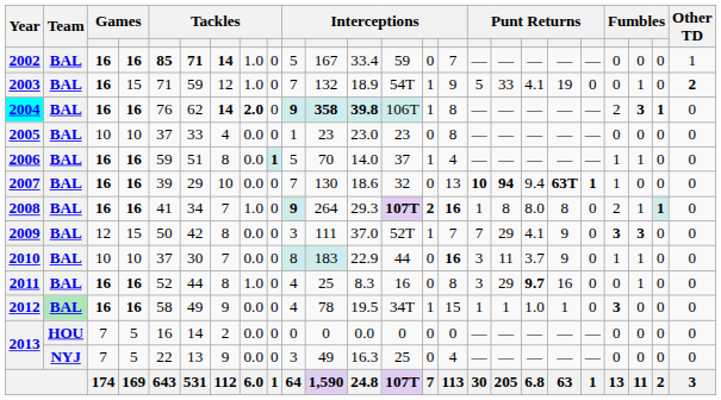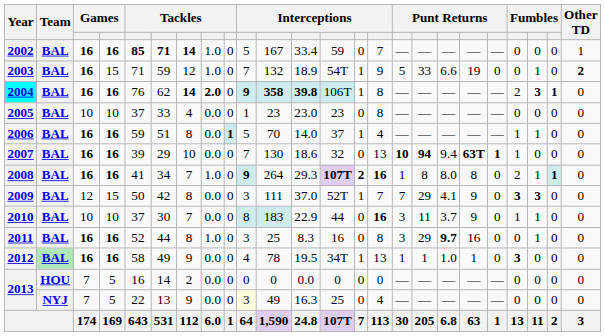2003 | column 18: 4.1 -> 6.6
2011 | column 10: 4 -> 3
2012 | column 15: 15 -> 13
2013 / NYJ | column 10: no background -> lightyellow background
